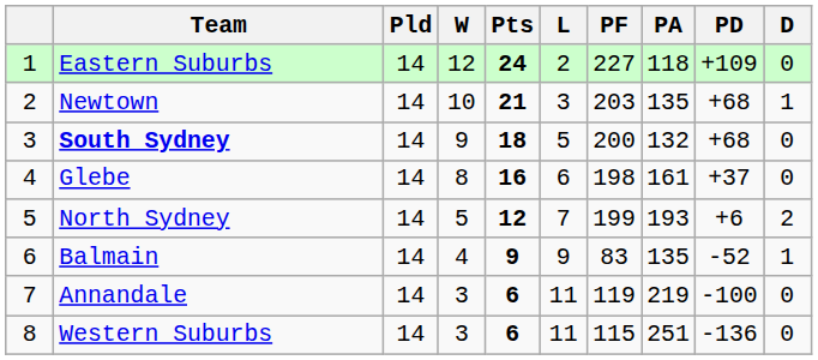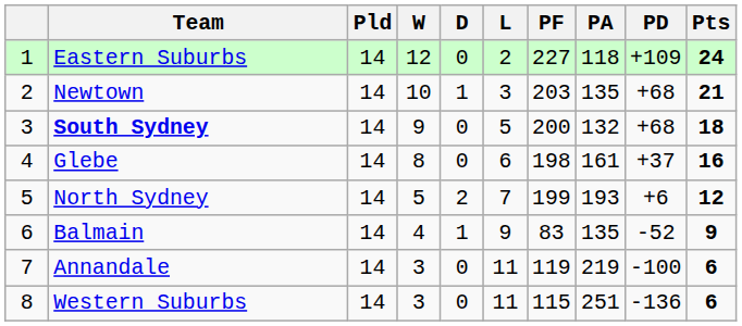columns swapped: D <-> Pts
